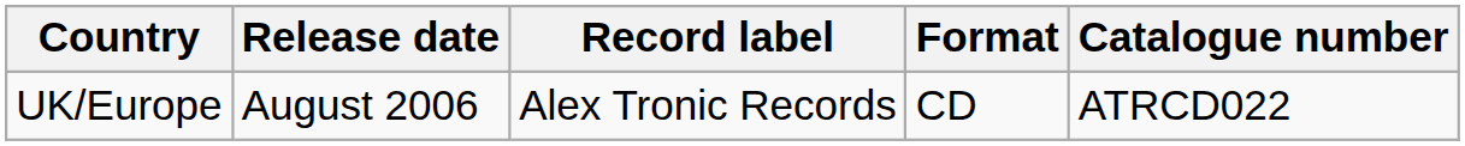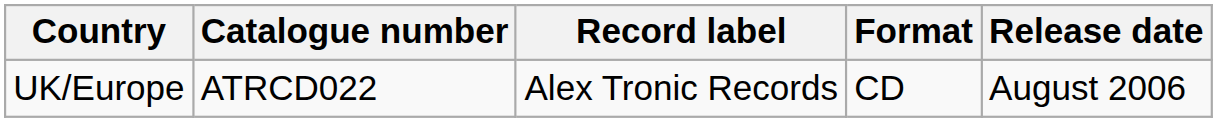columns swapped: Release date <-> Catalogue number
